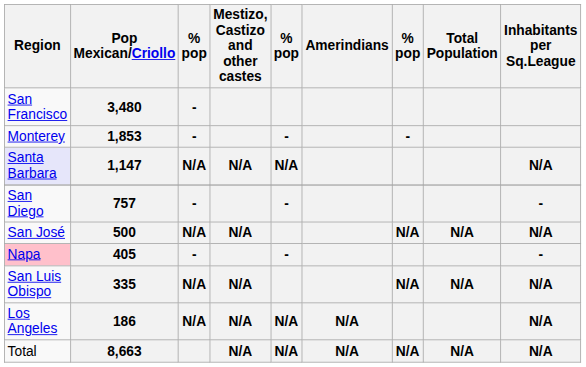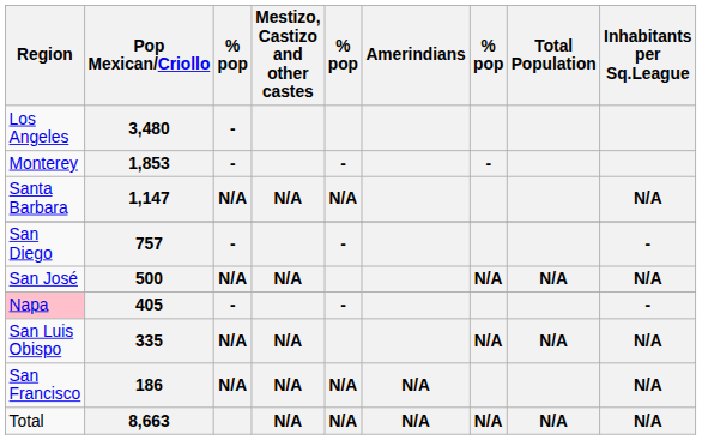3,480 | Region: San Francisco -> Los Angeles
1,147 | Region: lavender background -> no background
186 | Region: Los Angeles -> San Francisco
